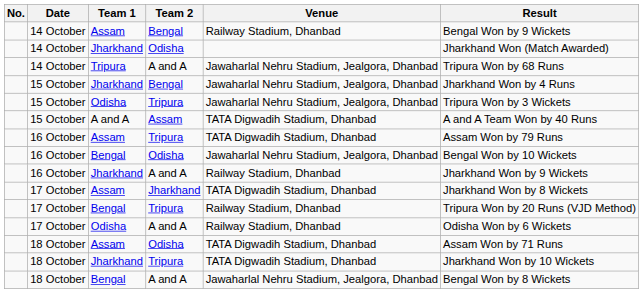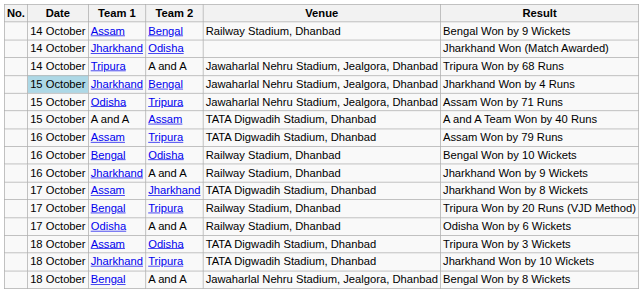Jharkhand / Bengal | Date: no background -> lightblue background
Odisha / Tripura | Result: Tripura Won by 3 Wickets -> Assam Won by 71 Runs
Bengal / Odisha | Venue: Jawaharlal Nehru Stadium, Jealgora, Dhanbad -> Railway Stadium, Dhanbad
Assam / Odisha | Result: Assam Won by 71 Runs -> Tripura Won by 3 Wickets
